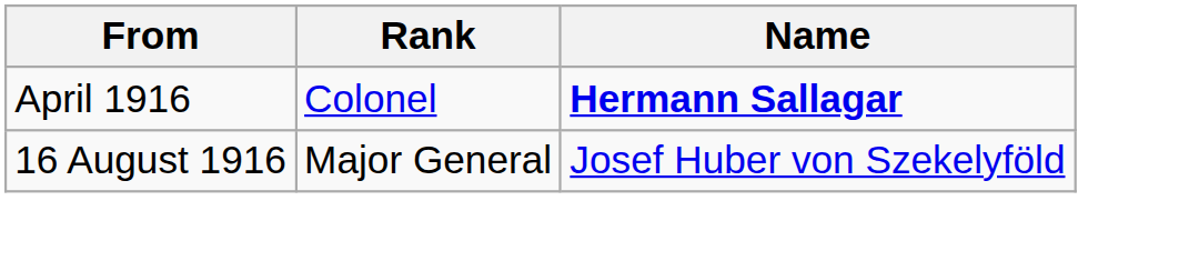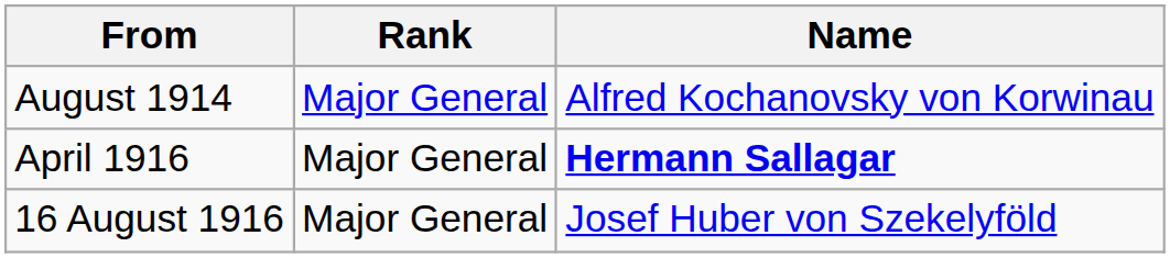+ row: August 1914 | Major General | Alfred Kochanovsky von Korwinau
April 1916 | Rank: Colonel -> Major General
